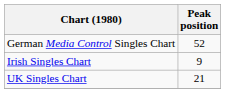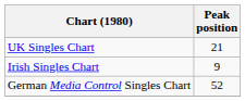rows swapped: German Media Control Singles Chart <-> UK Singles Chart
